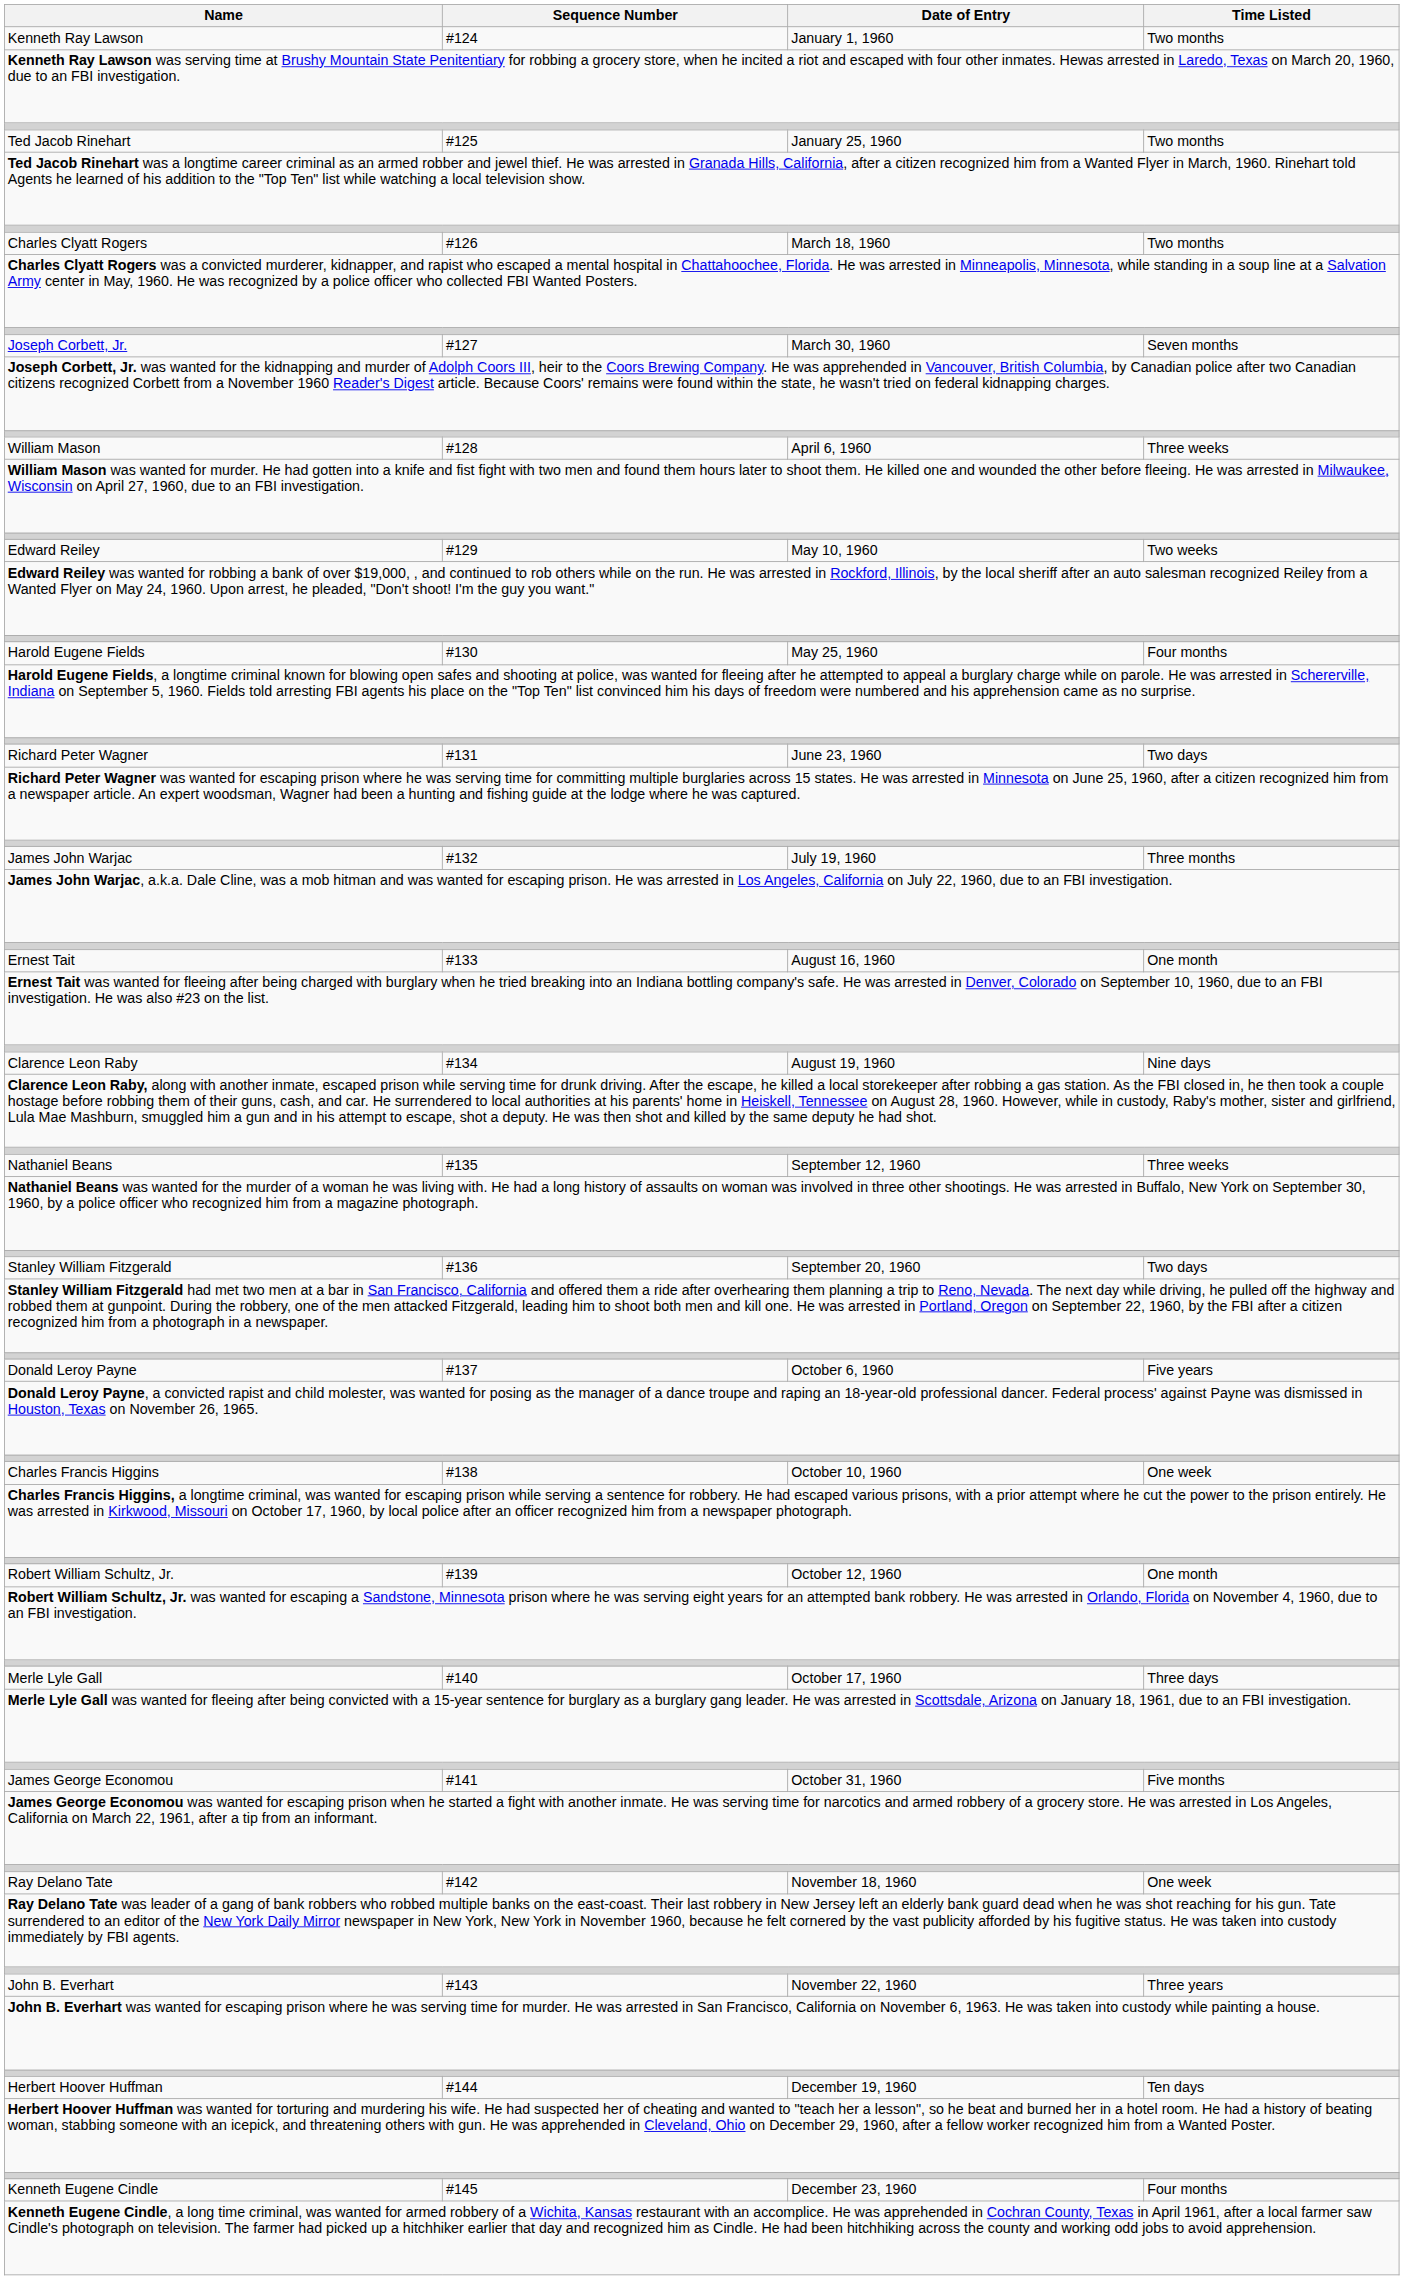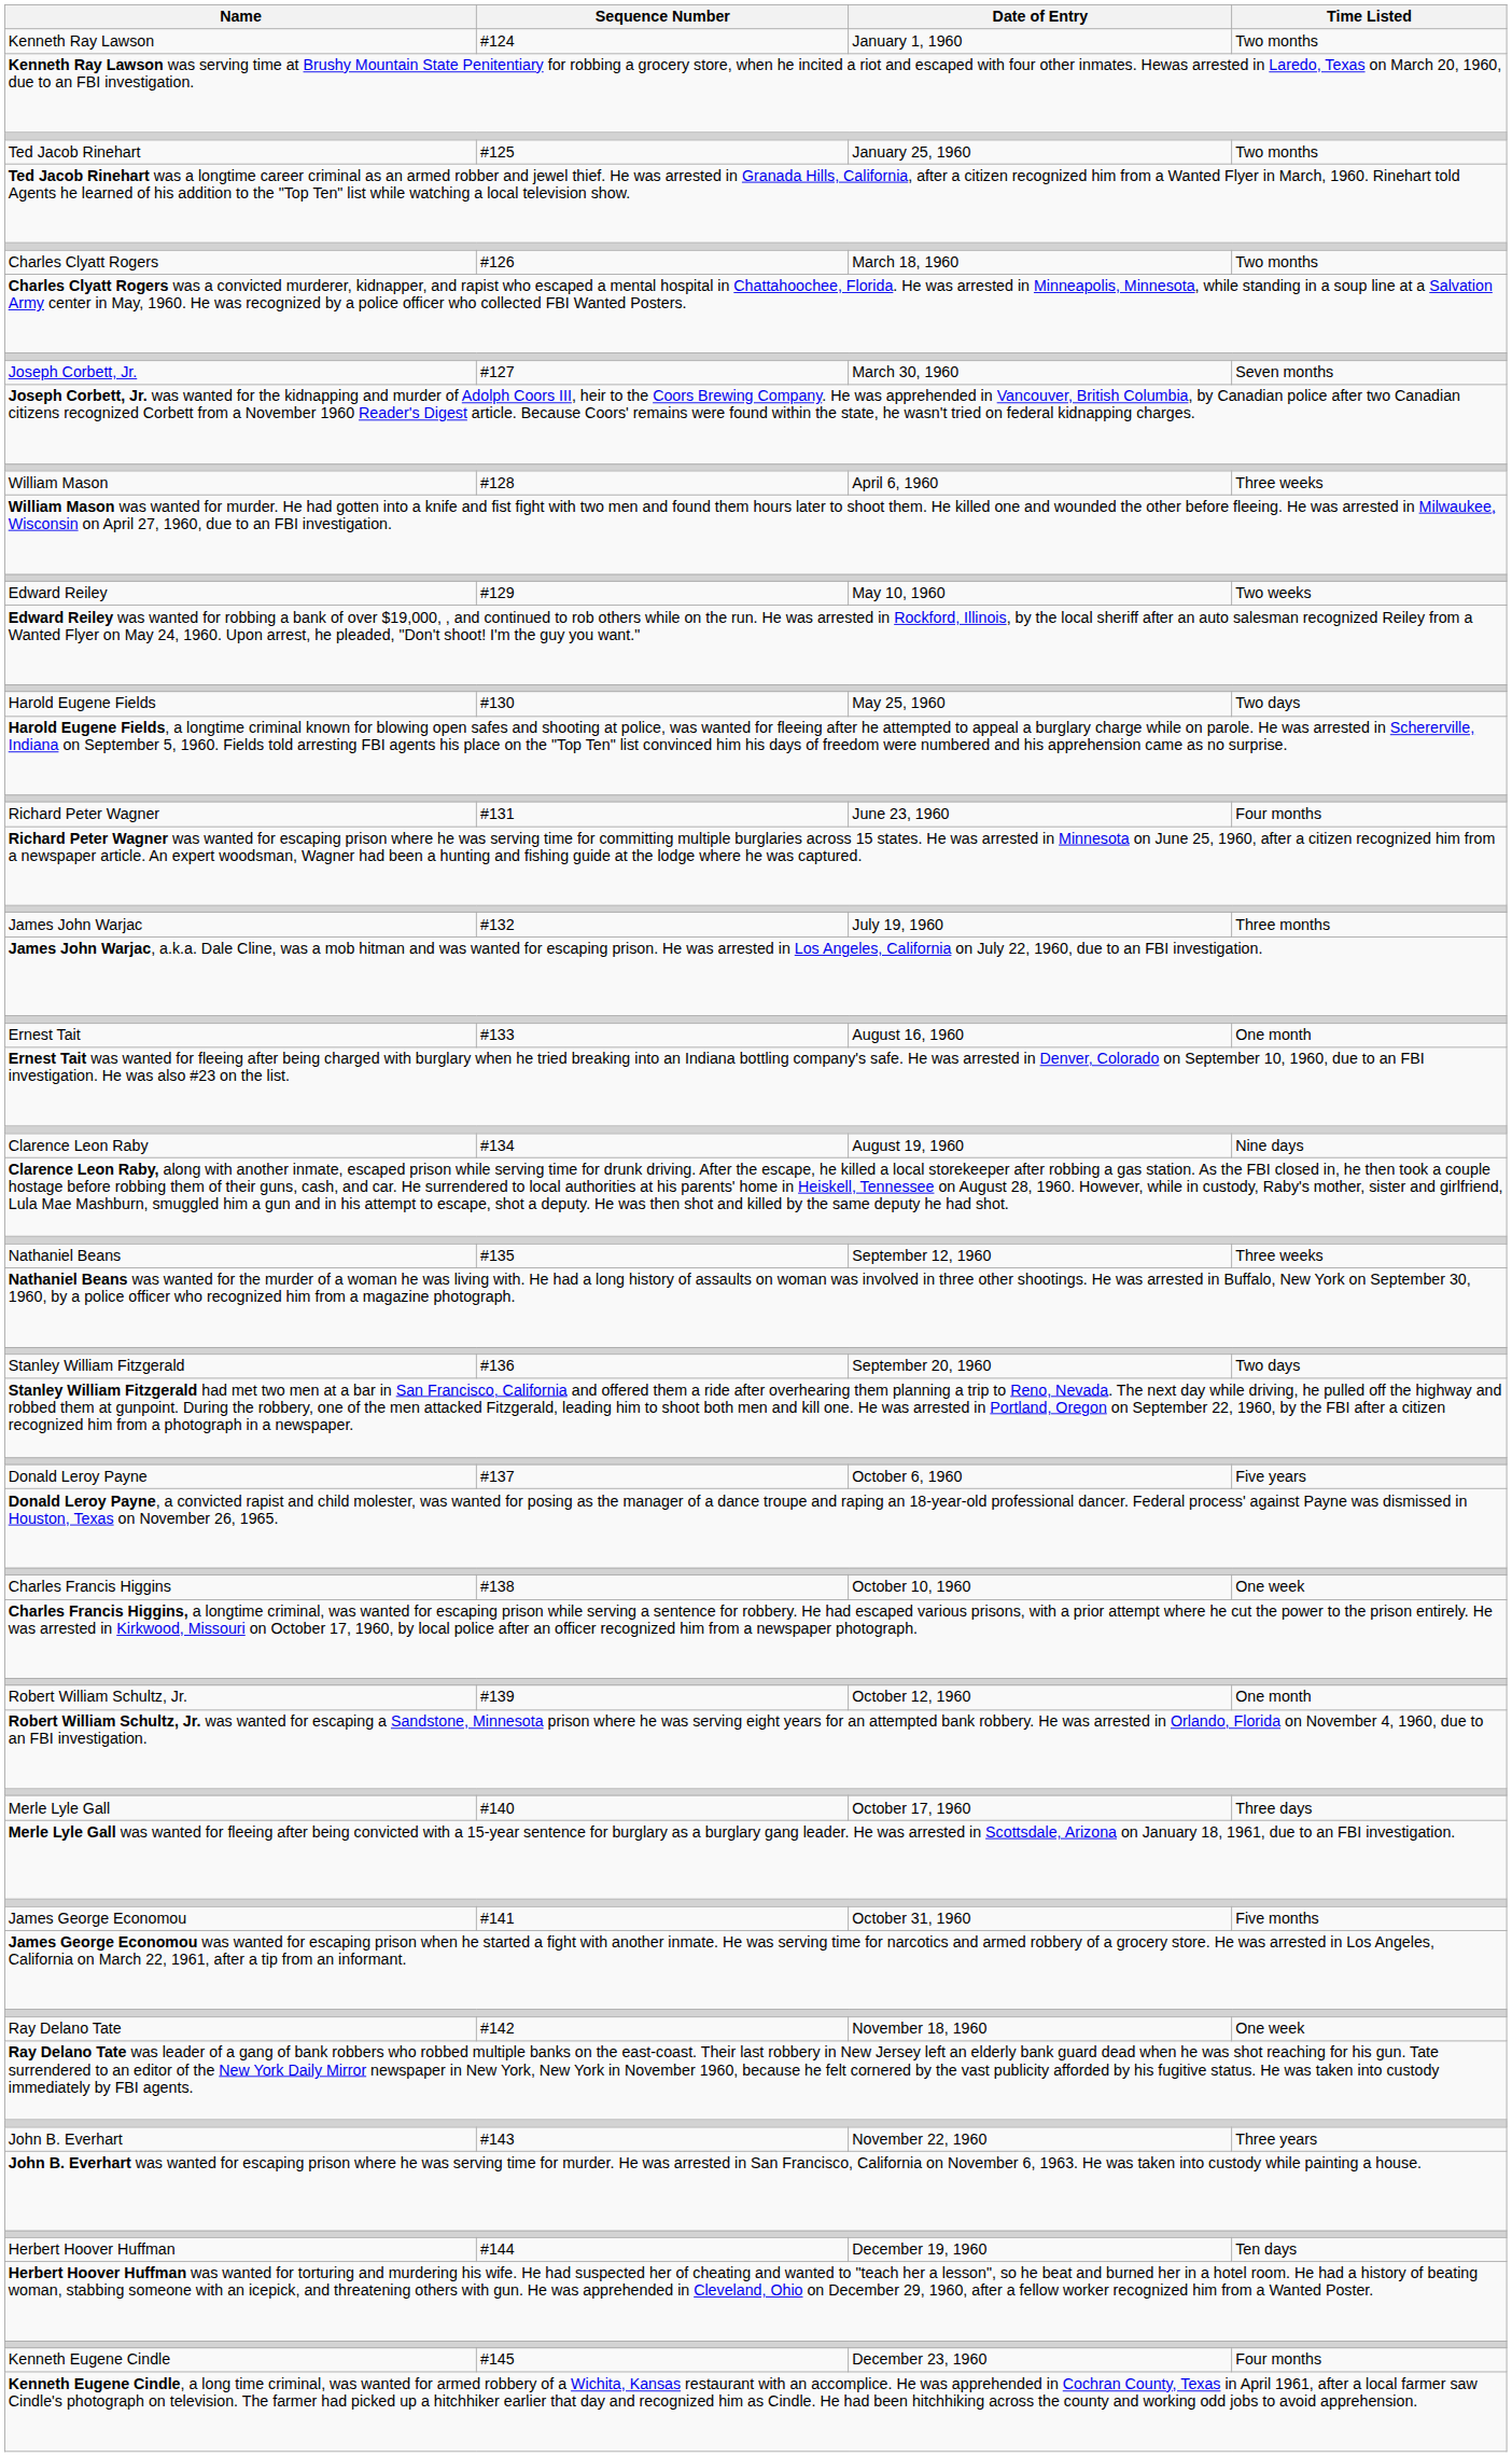Harold Eugene Fields | Time Listed: Four months -> Two days
Richard Peter Wagner | Time Listed: Two days -> Four months
